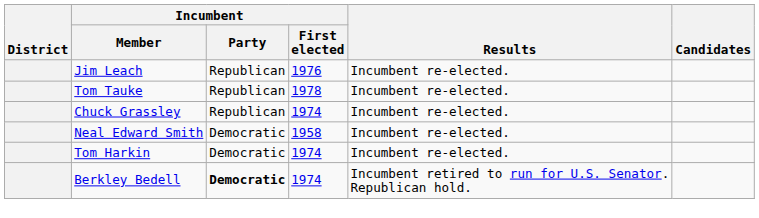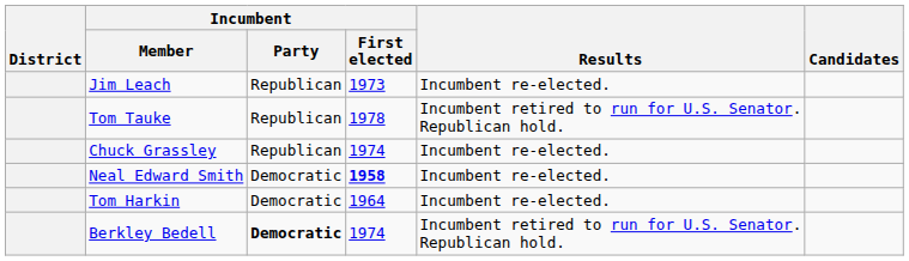Jim Leach | Incumbent / First elected: 1976 -> 1973
Tom Tauke | Results: Incumbent re-elected. -> Incumbent retired to run for U.S. Senator. Republican hold.
Neal Edward Smith | Incumbent / First elected: normal -> bold
Tom Harkin | Incumbent / First elected: 1974 -> 1964
